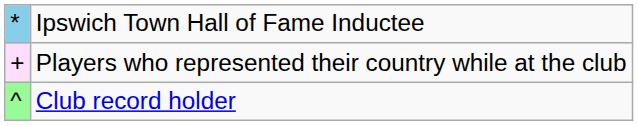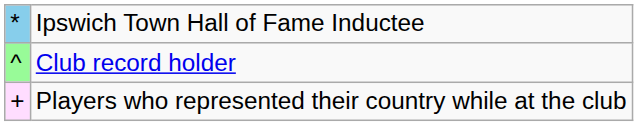rows swapped: Players who represented their country while at the club <-> Club record holder
